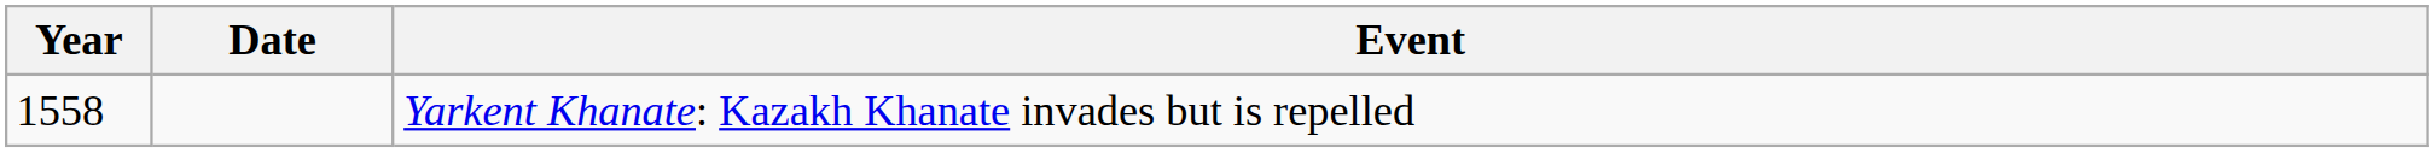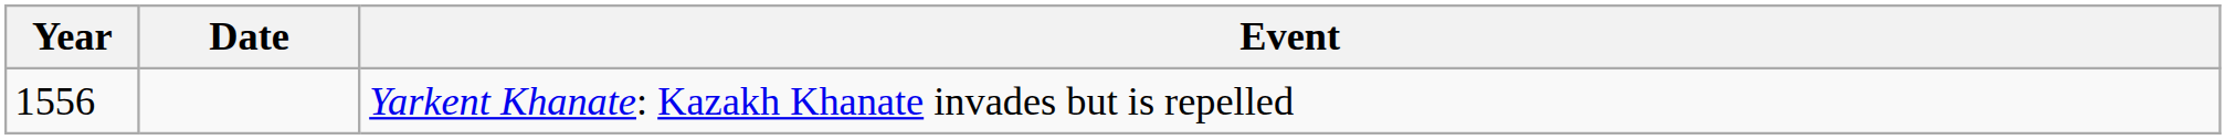Yarkent Khanate: Kazakh Khanate invades but is repelled | Year: 1558 -> 1556
